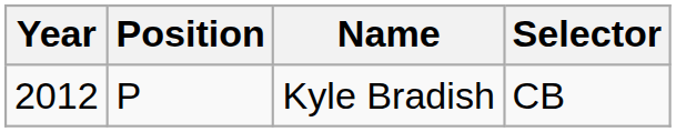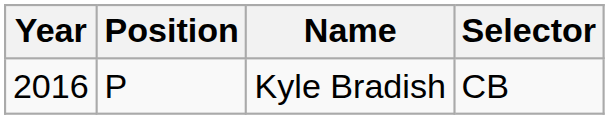Kyle Bradish | Year: 2012 -> 2016
